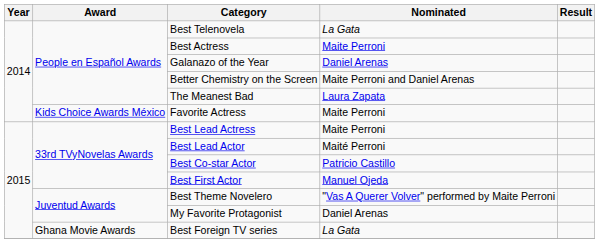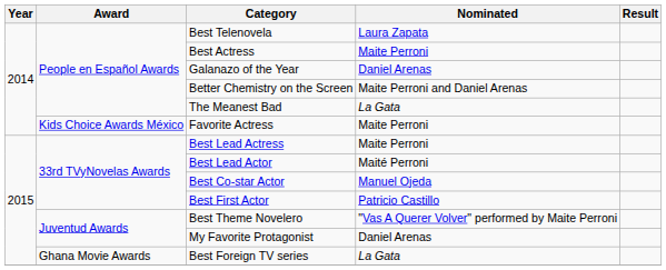Best Telenovela | Nominated: La Gata -> Laura Zapata
The Meanest Bad | Nominated: Laura Zapata -> La Gata
Best Co-star Actor | Nominated: Patricio Castillo -> Manuel Ojeda
Best First Actor | Nominated: Manuel Ojeda -> Patricio Castillo
